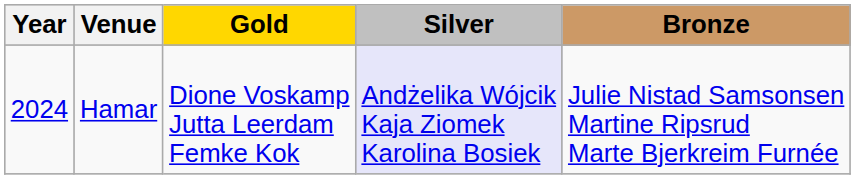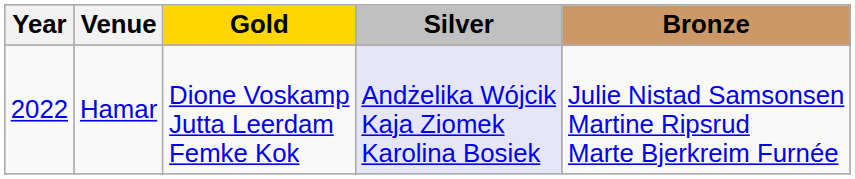Hamar | Year: 2024 -> 2022
